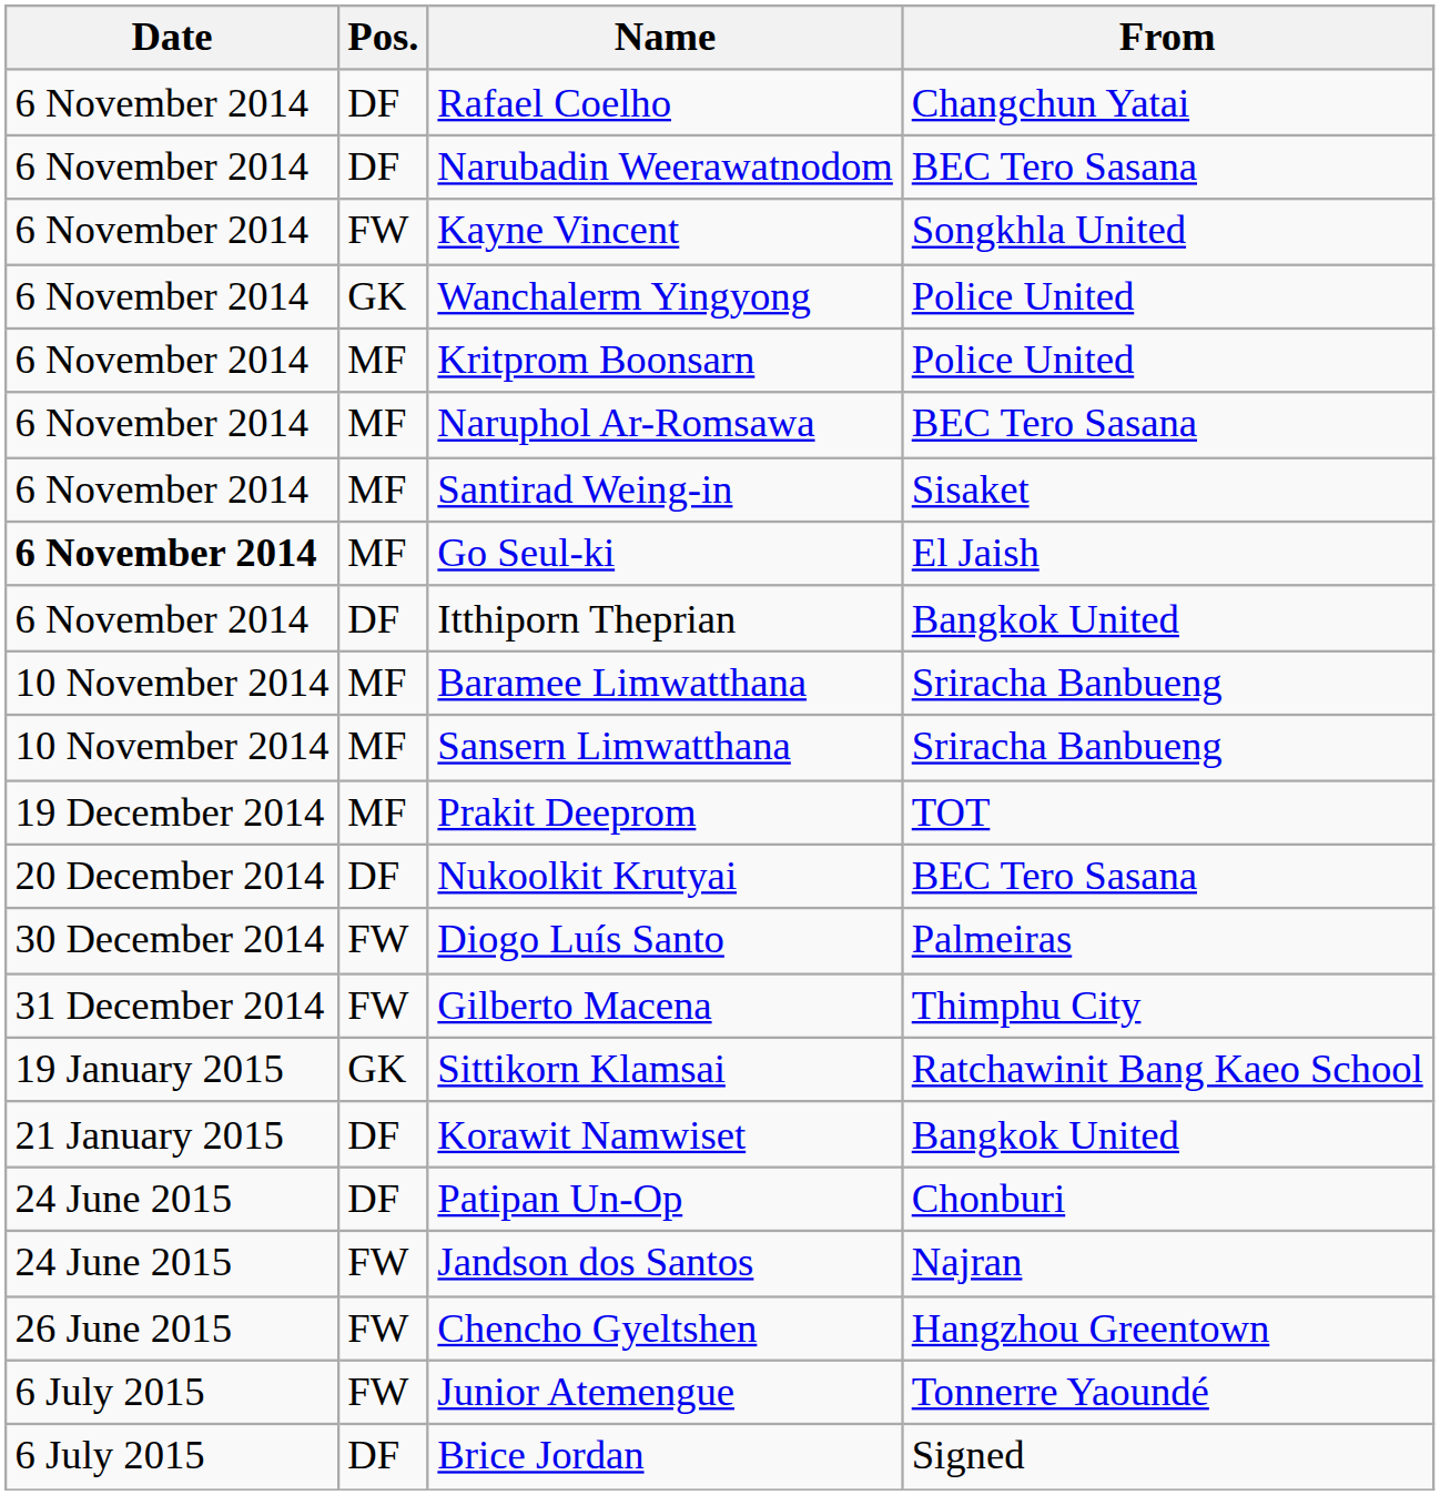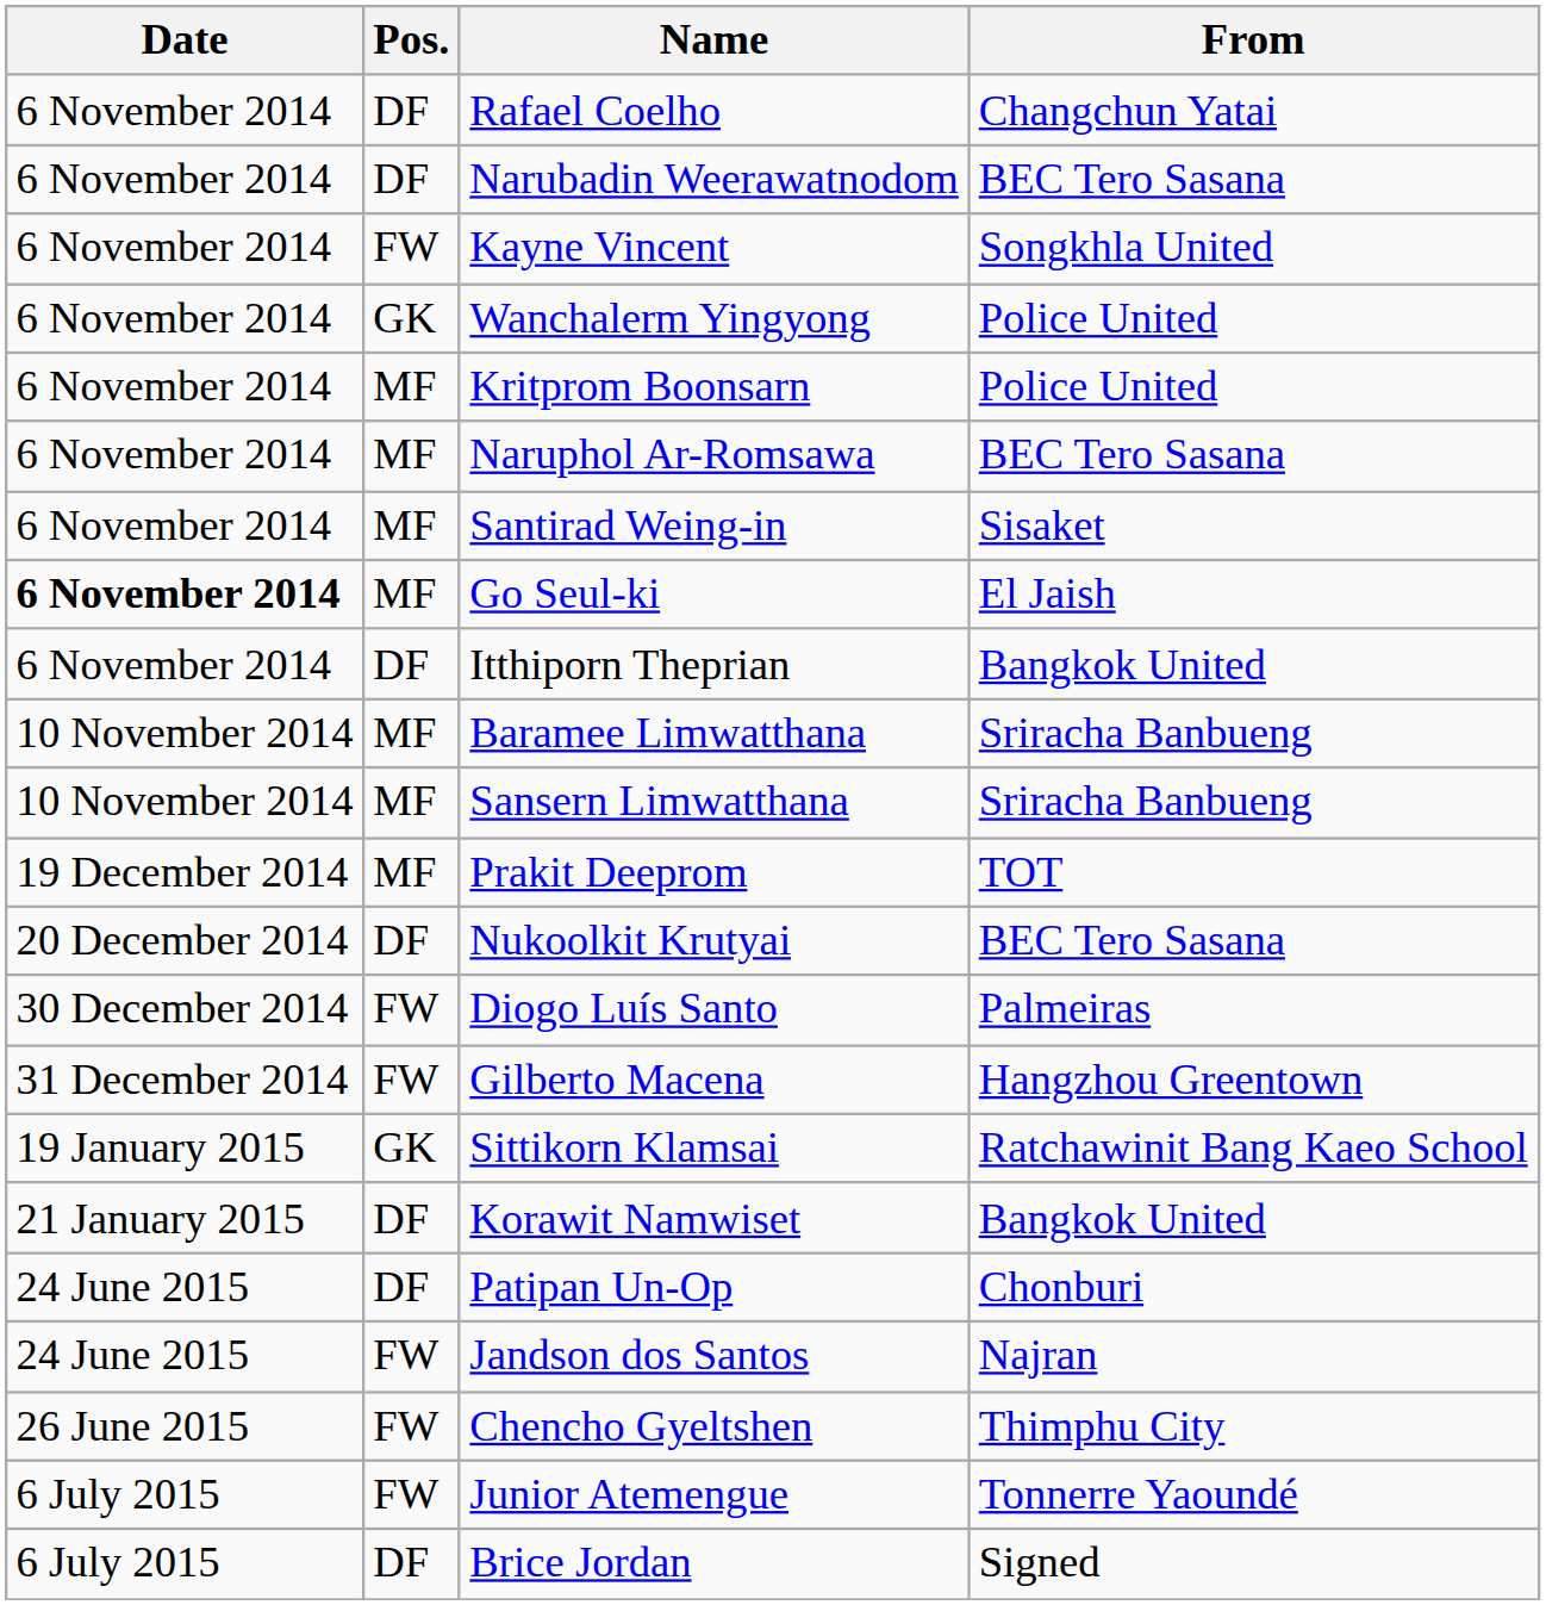Gilberto Macena | From: Thimphu City -> Hangzhou Greentown
Chencho Gyeltshen | From: Hangzhou Greentown -> Thimphu City
